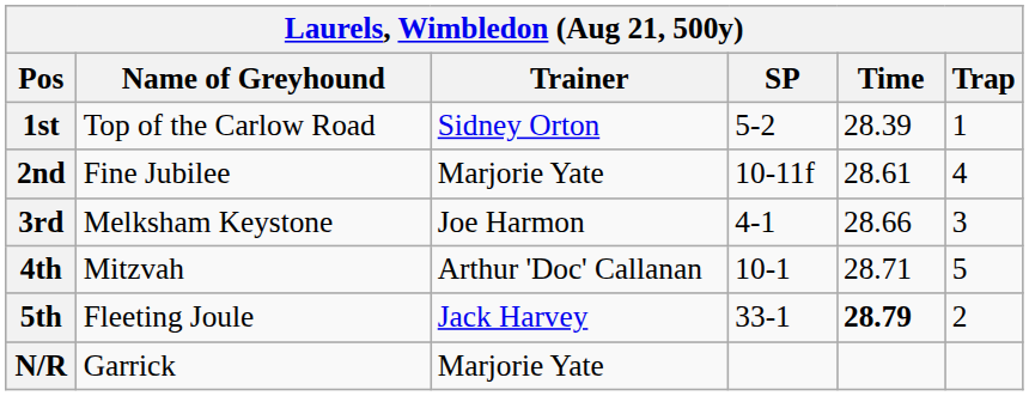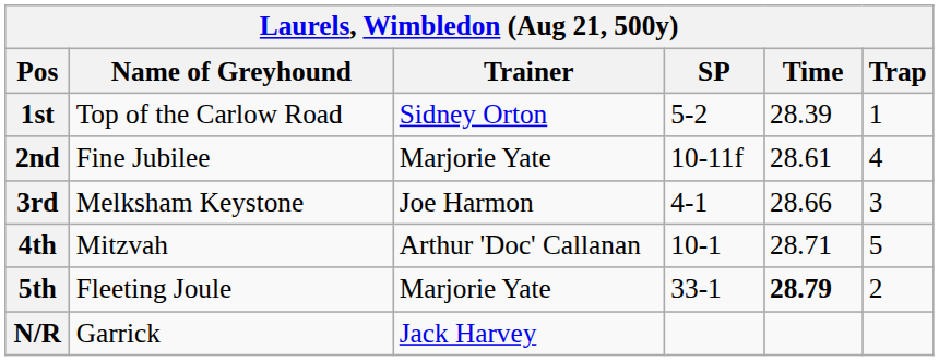5th | Trainer: Jack Harvey -> Marjorie Yate
N/R | Trainer: Marjorie Yate -> Jack Harvey
